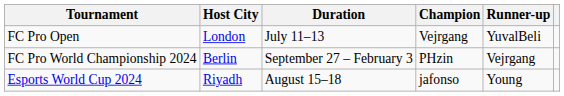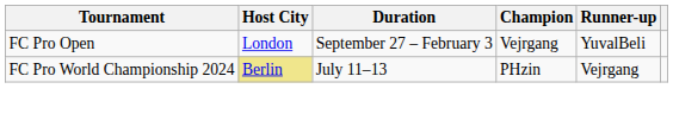FC Pro Open | Duration: July 11–13 -> September 27 – February 3
FC Pro World Championship 2024 | Host City: no background -> khaki background
FC Pro World Championship 2024 | Duration: September 27 – February 3 -> July 11–13
- row: Esports World Cup 2024 | Riyadh | August 15–18 | jafonso | Young
